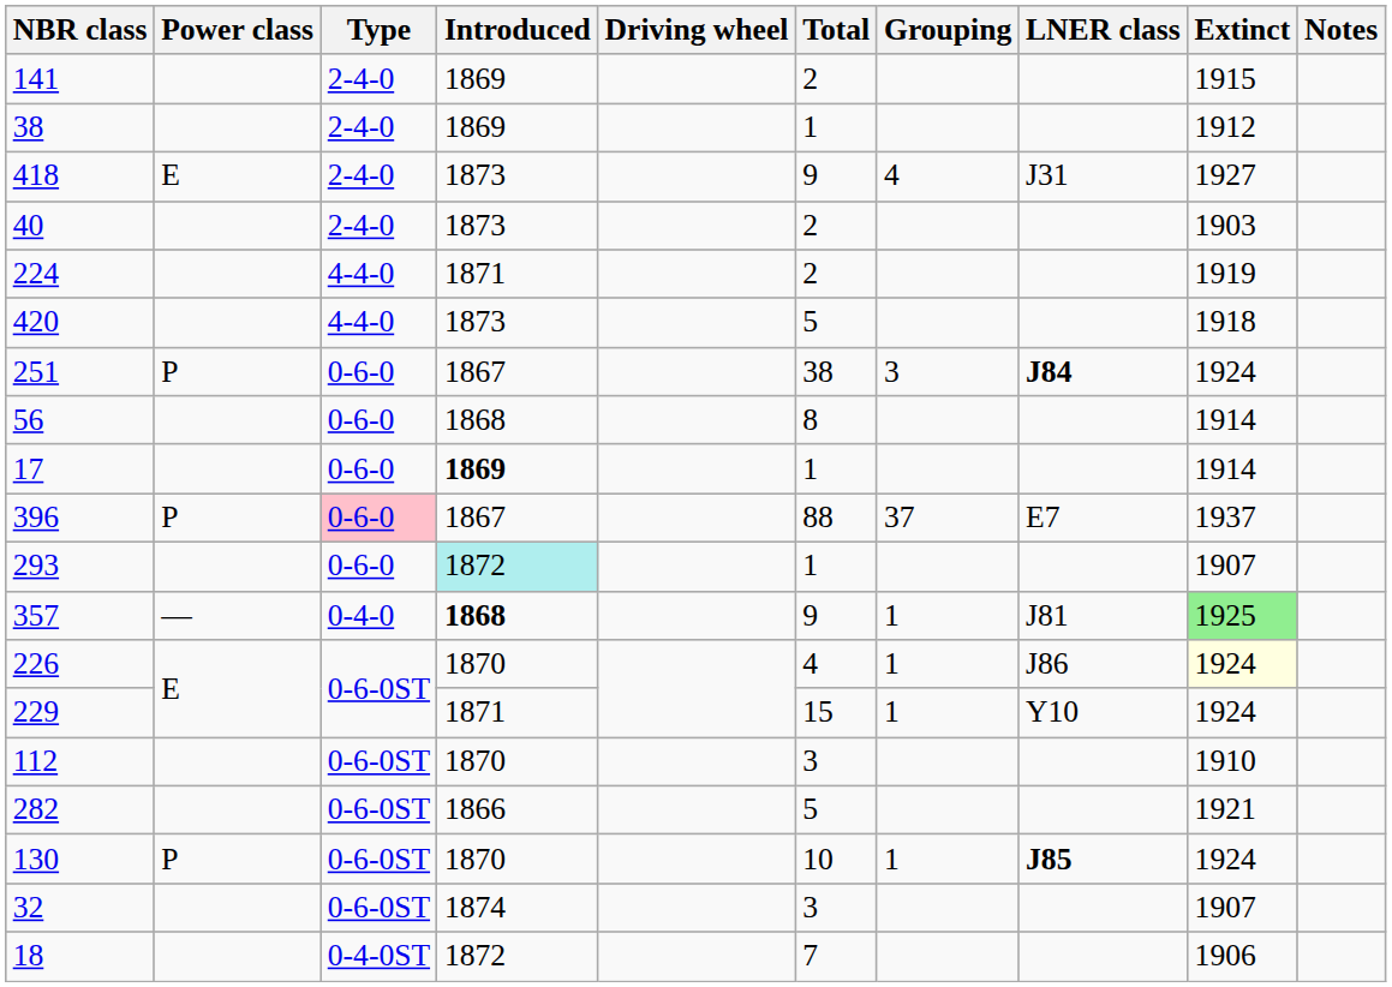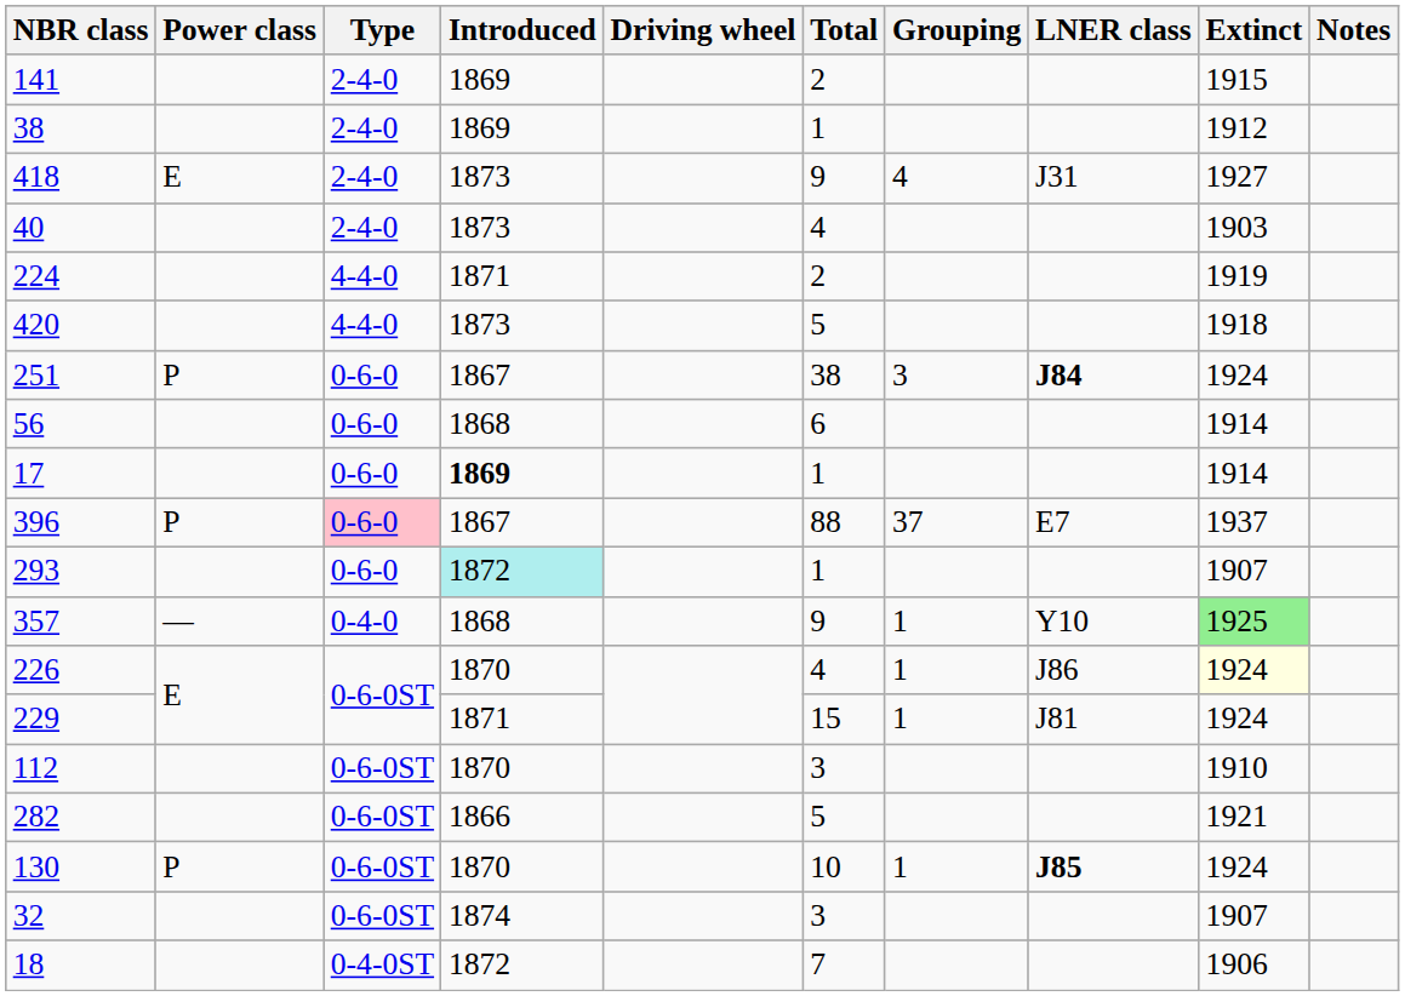40 | Total: 2 -> 4
56 | Total: 8 -> 6
357 | Introduced: bold -> normal
357 | LNER class: J81 -> Y10
229 | LNER class: Y10 -> J81
